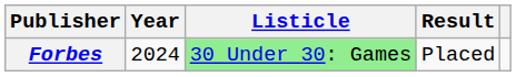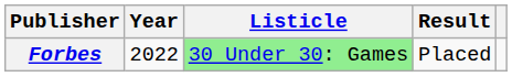Forbes | Year: 2024 -> 2022
